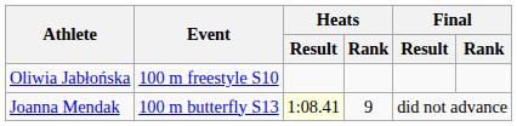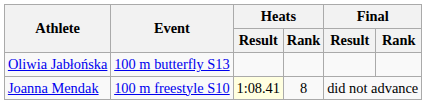Oliwia Jabłońska | Event: 100 m freestyle S10 -> 100 m butterfly S13
Joanna Mendak | Event: 100 m butterfly S13 -> 100 m freestyle S10
Joanna Mendak | Heats / Rank: 9 -> 8
